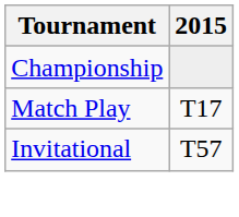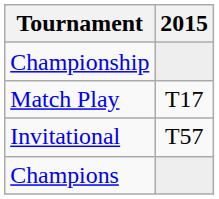+ row: Champions
